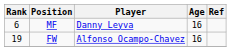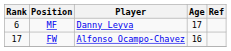MF | Age: 16 -> 17
FW | Rank: 19 -> 17
